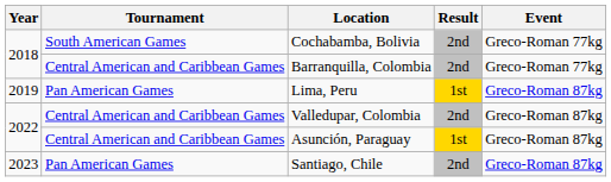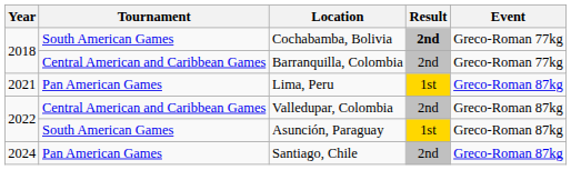Cochabamba, Bolivia | Result: normal -> bold
Lima, Peru | Year: 2019 -> 2021
Asunción, Paraguay | Tournament: Central American and Caribbean Games -> South American Games
Santiago, Chile | Year: 2023 -> 2024
